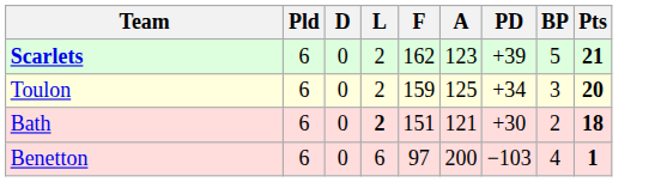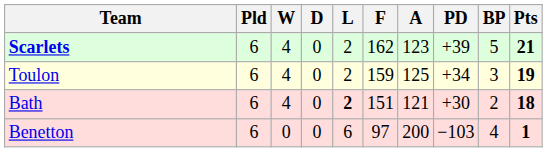+ column: W | 4 | 4 | 4 | 0
Toulon | Pts: 20 -> 19
